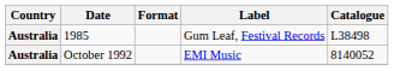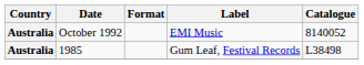rows swapped: 1985 <-> October 1992
